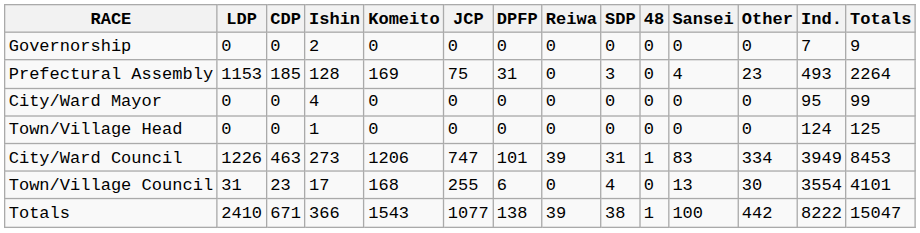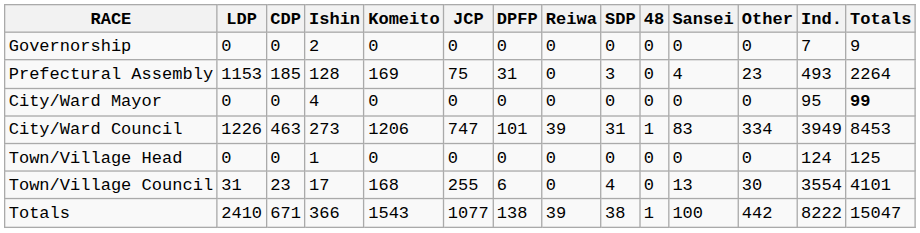City/Ward Mayor | Totals: normal -> bold
rows swapped: Town/Village Head <-> City/Ward Council
